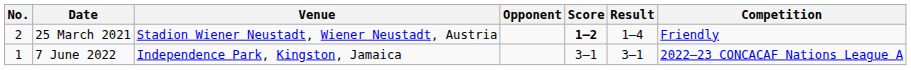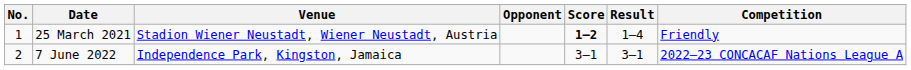25 March 2021 | No.: 2 -> 1
7 June 2022 | No.: 1 -> 2
